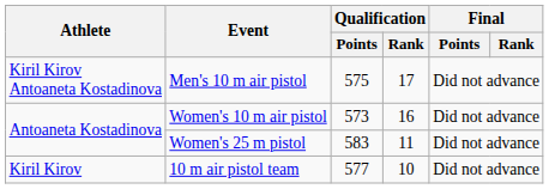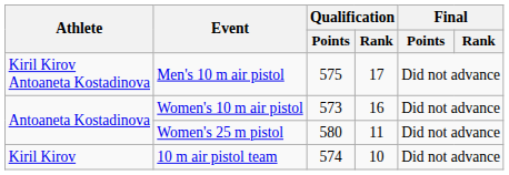Women's 25 m pistol | Qualification / Points: 583 -> 580
10 m air pistol team | Qualification / Points: 577 -> 574
